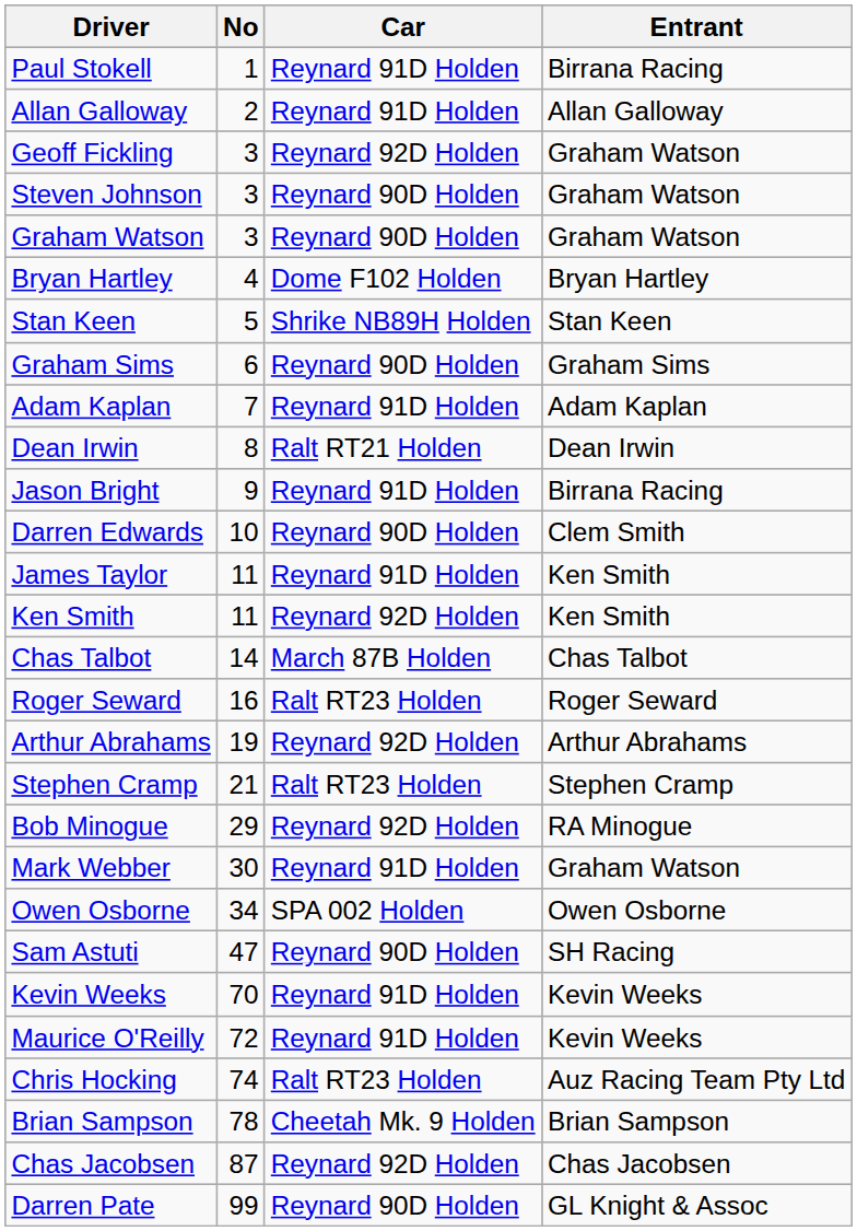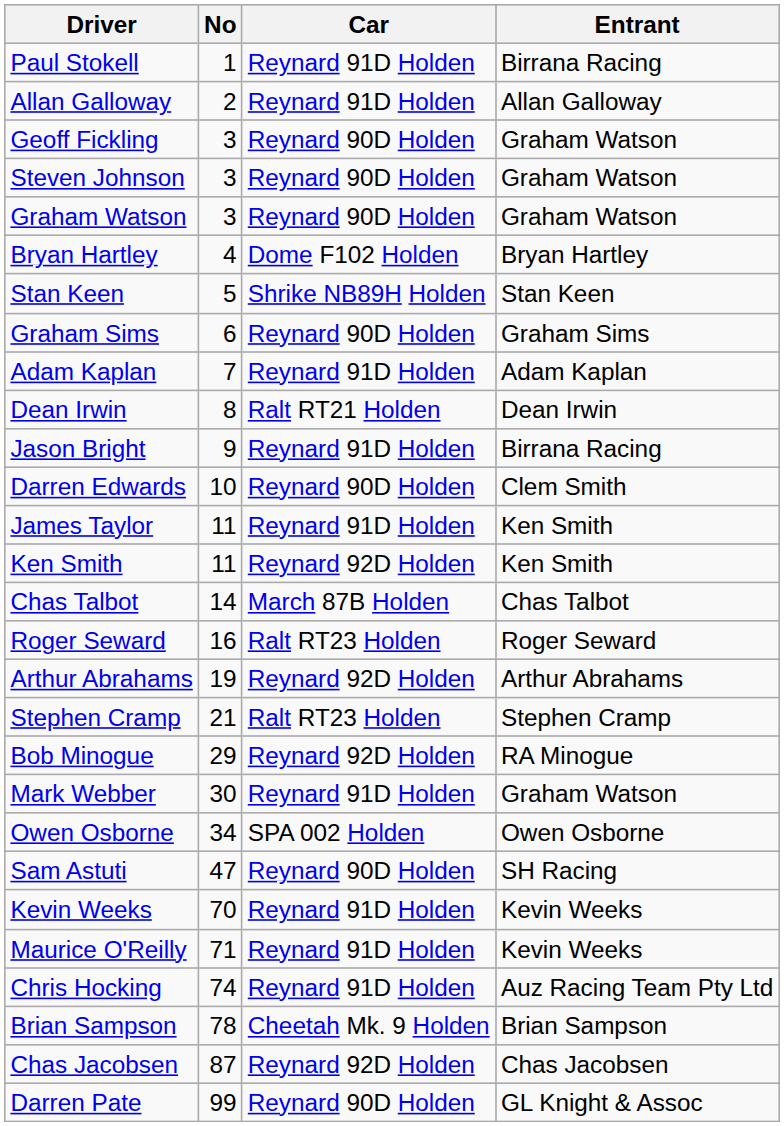Geoff Fickling | Car: Reynard 92D Holden -> Reynard 90D Holden
Maurice O'Reilly | No: 72 -> 71
Chris Hocking | Car: Ralt RT23 Holden -> Reynard 91D Holden
